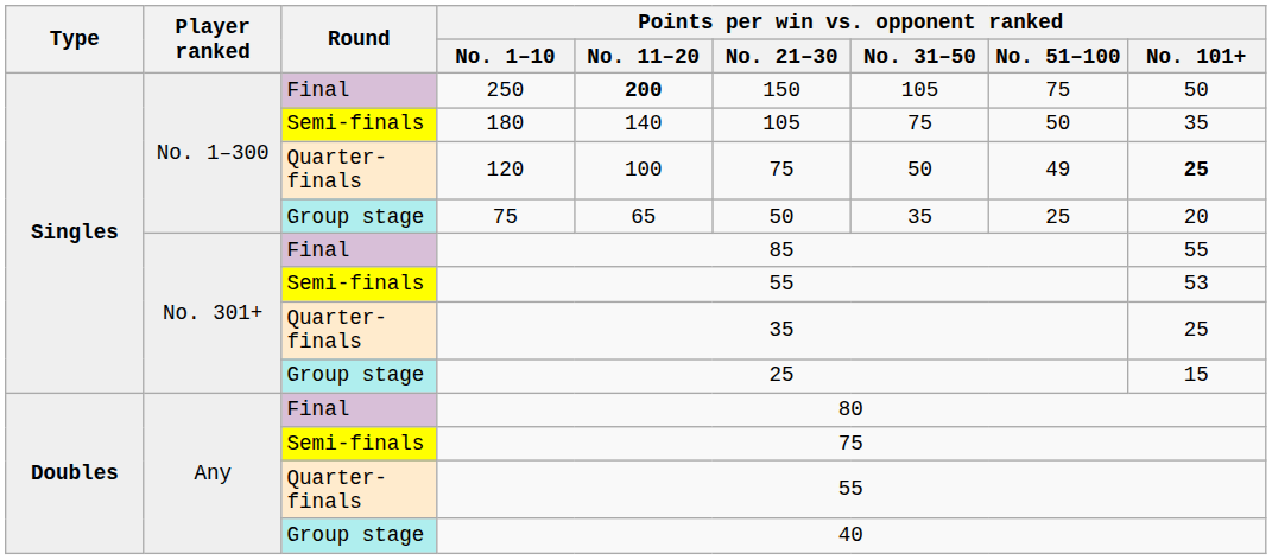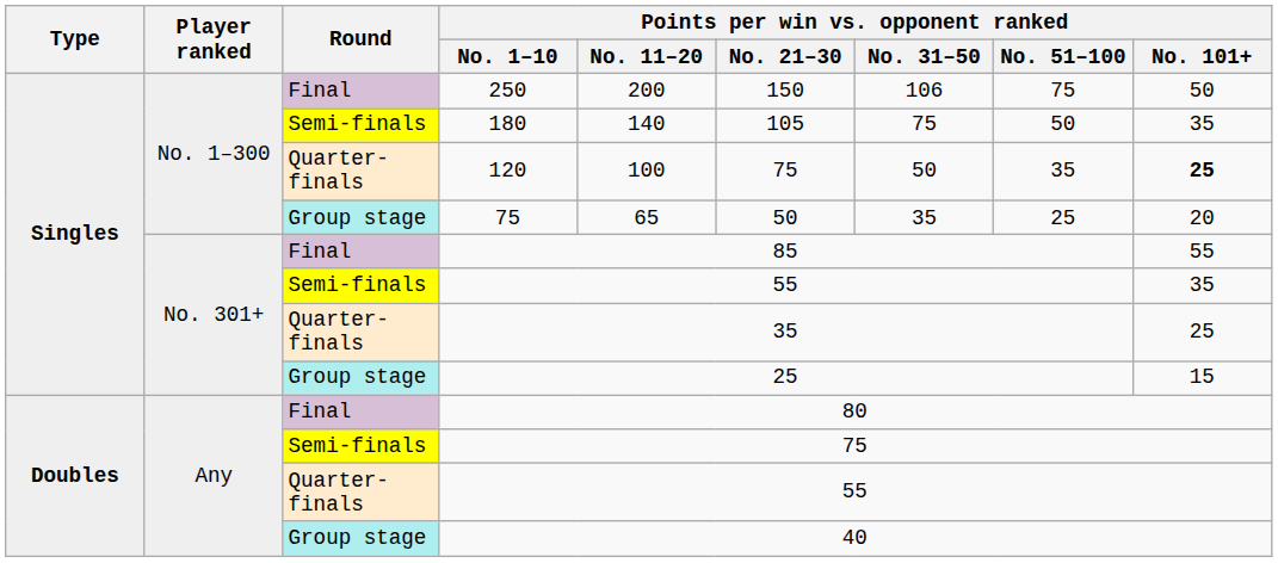250 | Points per win vs. opponent ranked / No. 11–20: bold -> normal
250 | Points per win vs. opponent ranked / No. 31–50: 105 -> 106
120 | Points per win vs. opponent ranked / No. 51–100: 49 -> 35
Semi-finals / 55 | Points per win vs. opponent ranked / No. 101+: 53 -> 35
